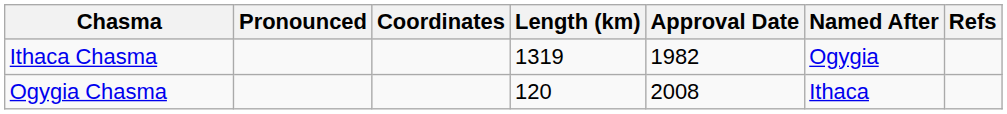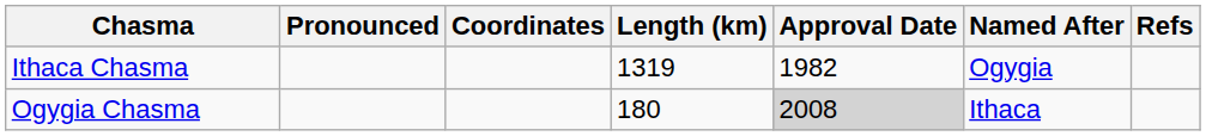Ogygia Chasma | Length (km): 120 -> 180
Ogygia Chasma | Approval Date: no background -> lightgrey background
